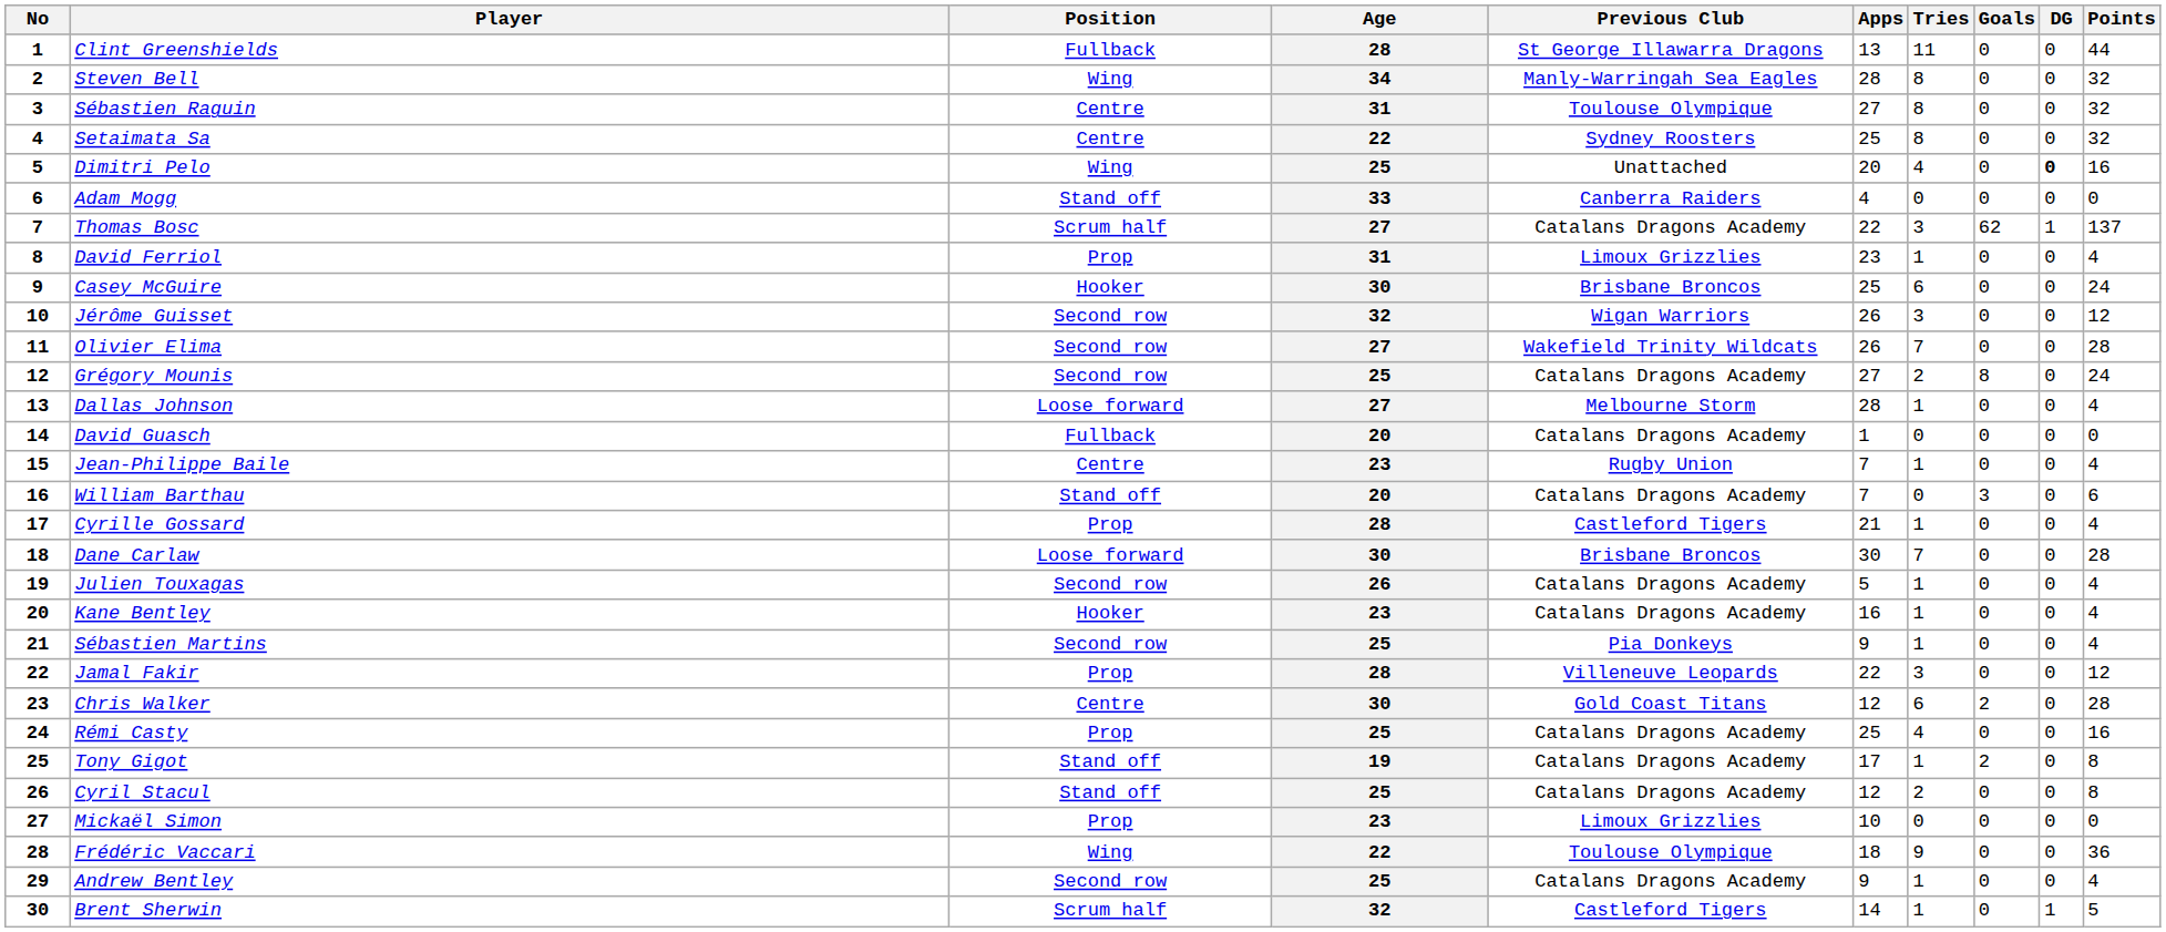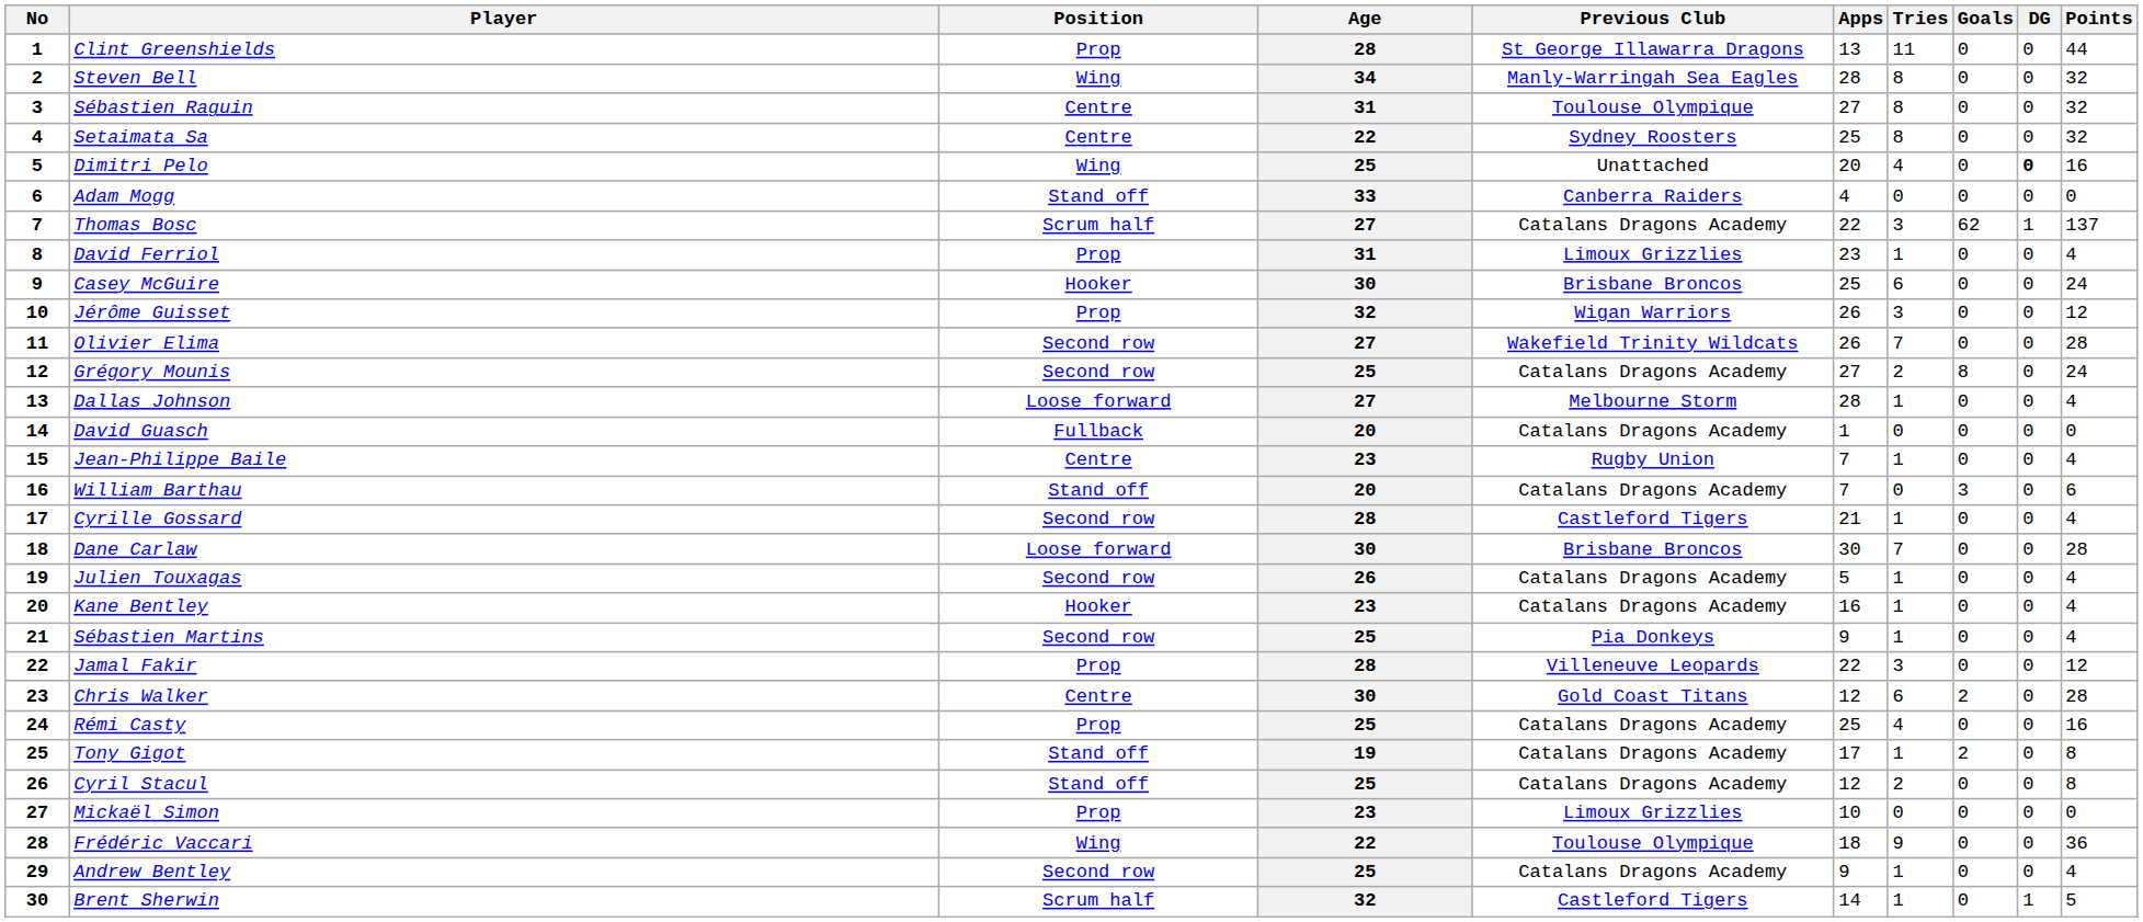Clint Greenshields | Position: Fullback -> Prop
Jérôme Guisset | Position: Second row -> Prop
Cyrille Gossard | Position: Prop -> Second row
